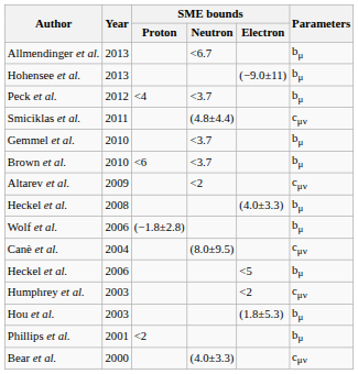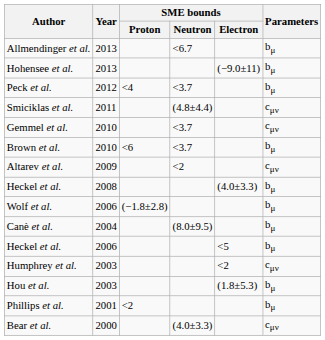Gemmel et al. | Parameters: bμ -> cμν
Canè et al. | Parameters: cμν -> bμ
